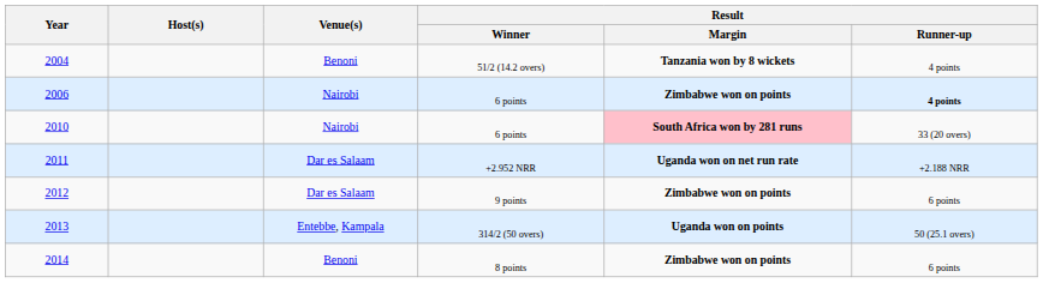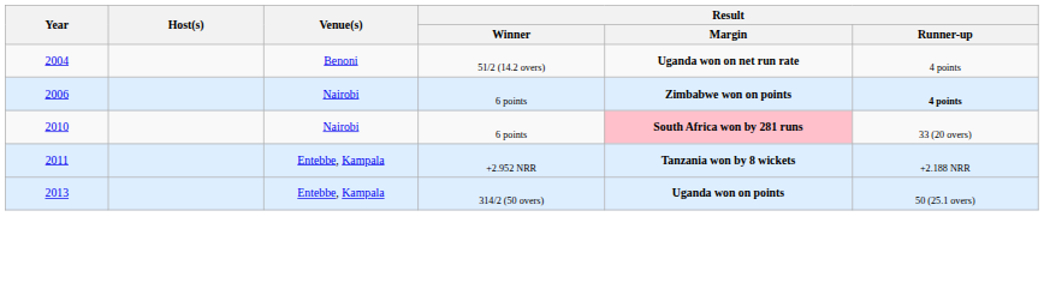2004 | Result / Margin: Tanzania won by 8 wickets -> Uganda won on net run rate
2011 | Venue(s): Dar es Salaam -> Entebbe, Kampala
2011 | Result / Margin: Uganda won on net run rate -> Tanzania won by 8 wickets
- row: 2012 | Dar es Salaam | 9 points | Zimbabwe won on points | 6 points
- row: 2014 | Benoni | 8 points | Zimbabwe won on points | 6 points
